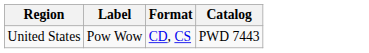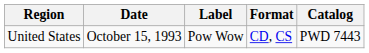+ column: Date | October 15, 1993
